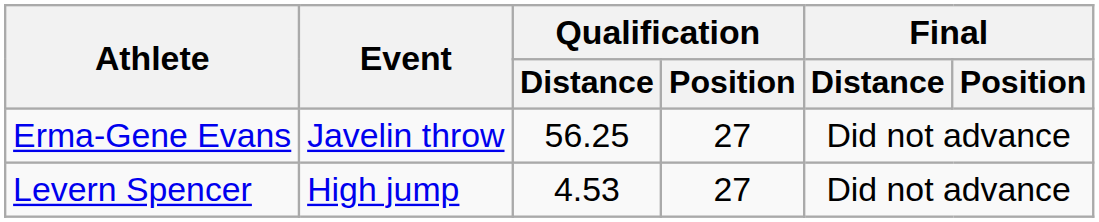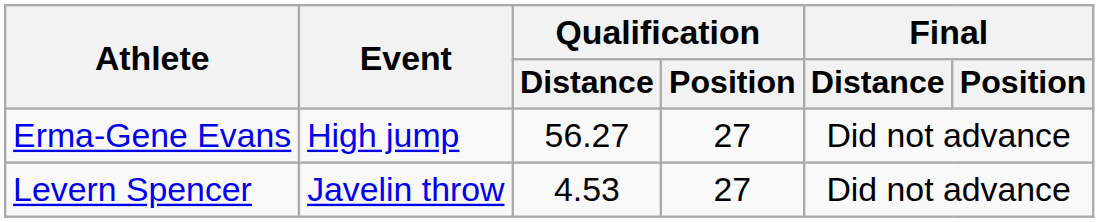Erma-Gene Evans | Event: Javelin throw -> High jump
Erma-Gene Evans | Qualification / Distance: 56.25 -> 56.27
Levern Spencer | Event: High jump -> Javelin throw
